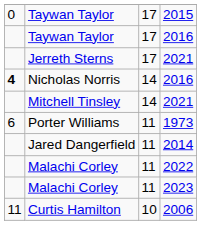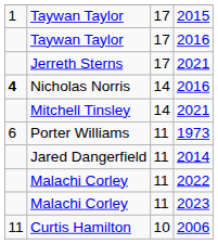Taywan Taylor / 2015 | column 1: 0 -> 1
